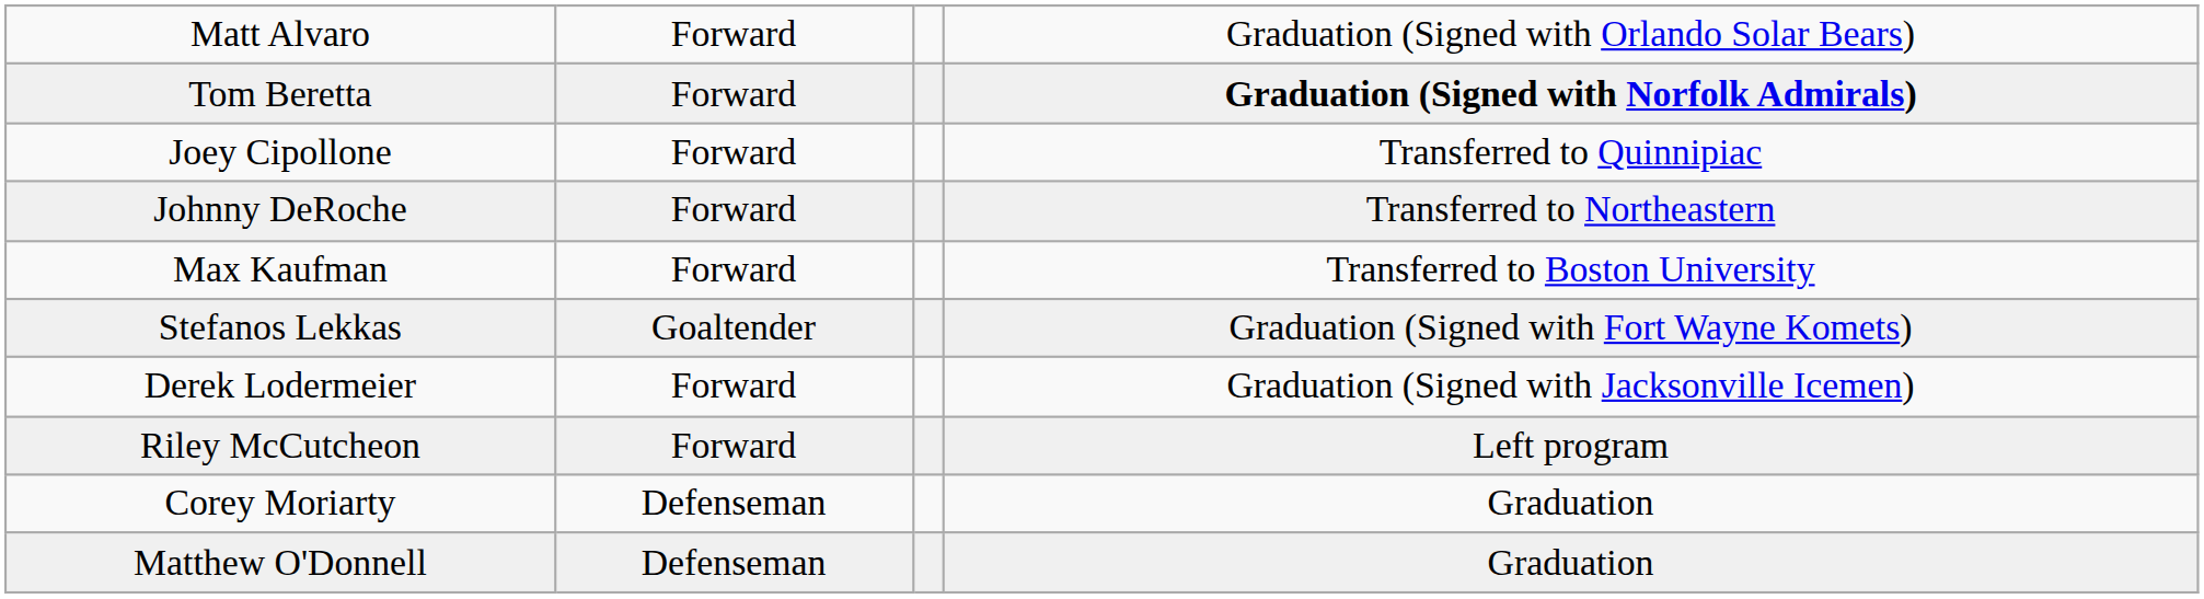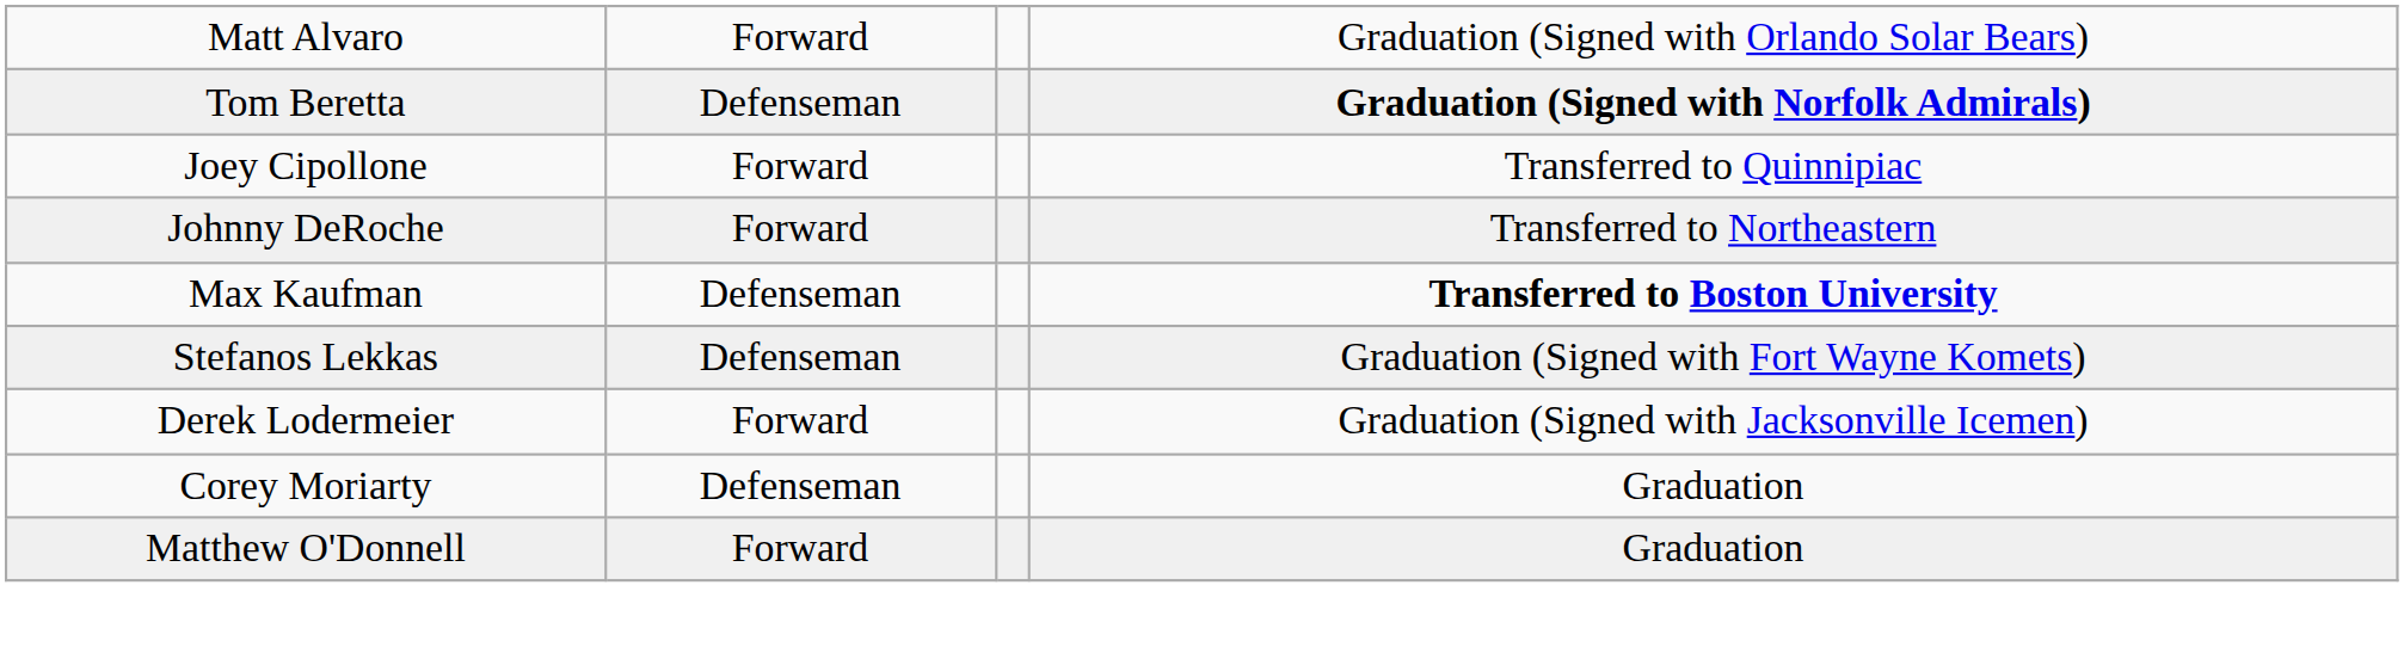Tom Beretta | column 2: Forward -> Defenseman
Max Kaufman | column 2: Forward -> Defenseman
Max Kaufman | column 4: normal -> bold
Stefanos Lekkas | column 2: Goaltender -> Defenseman
- row: Riley McCutcheon | Forward | Left program
Matthew O'Donnell | column 2: Defenseman -> Forward
